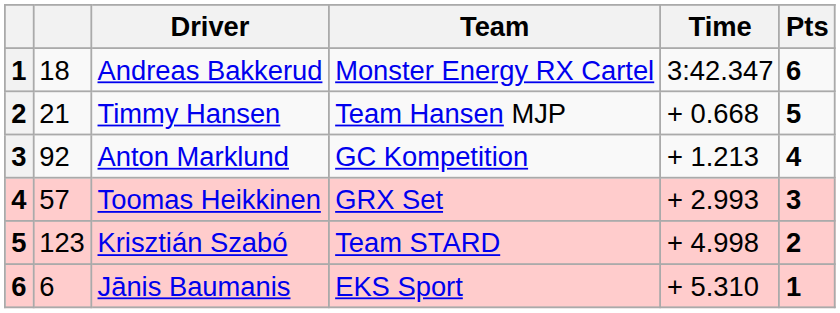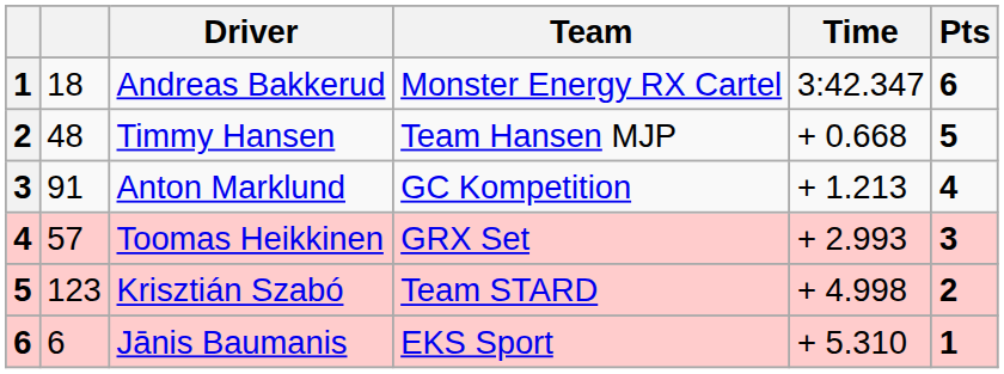Timmy Hansen | column 2: 21 -> 48
Anton Marklund | column 2: 92 -> 91
